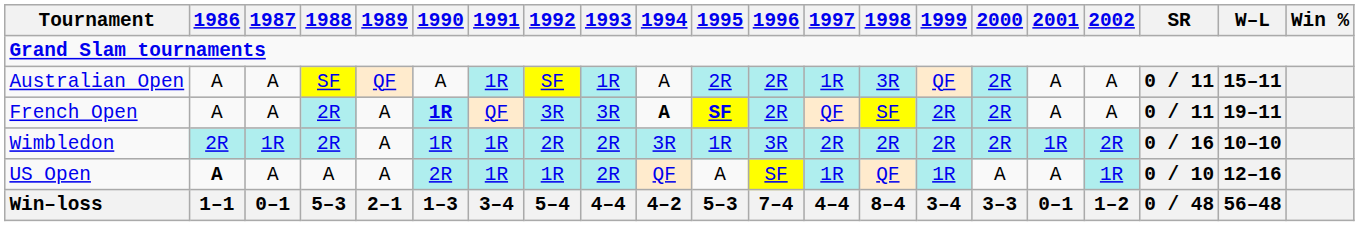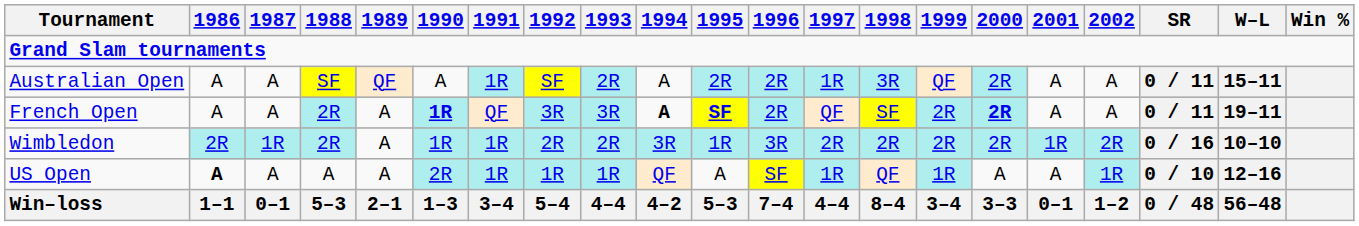Australian Open | 1993: 1R -> 2R
French Open | 2000: normal -> bold
US Open | 1993: 2R -> 1R
